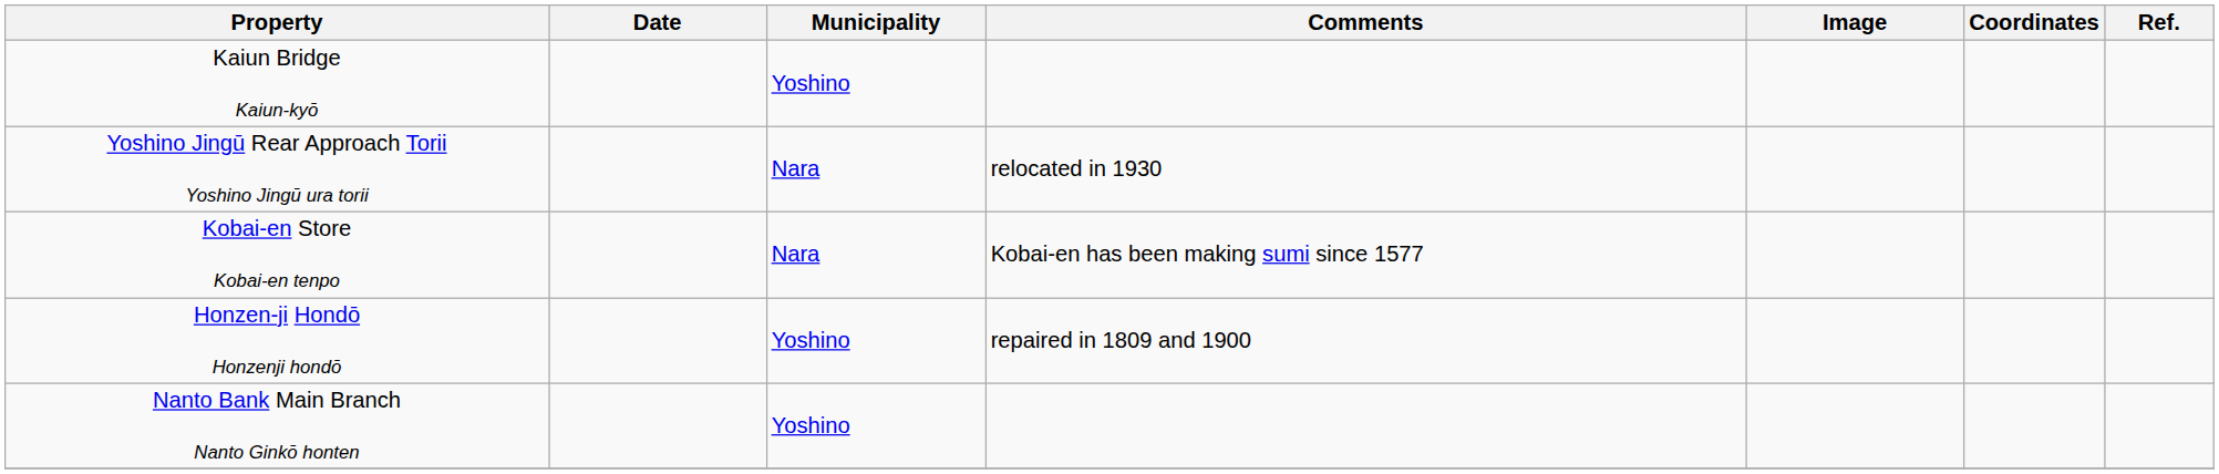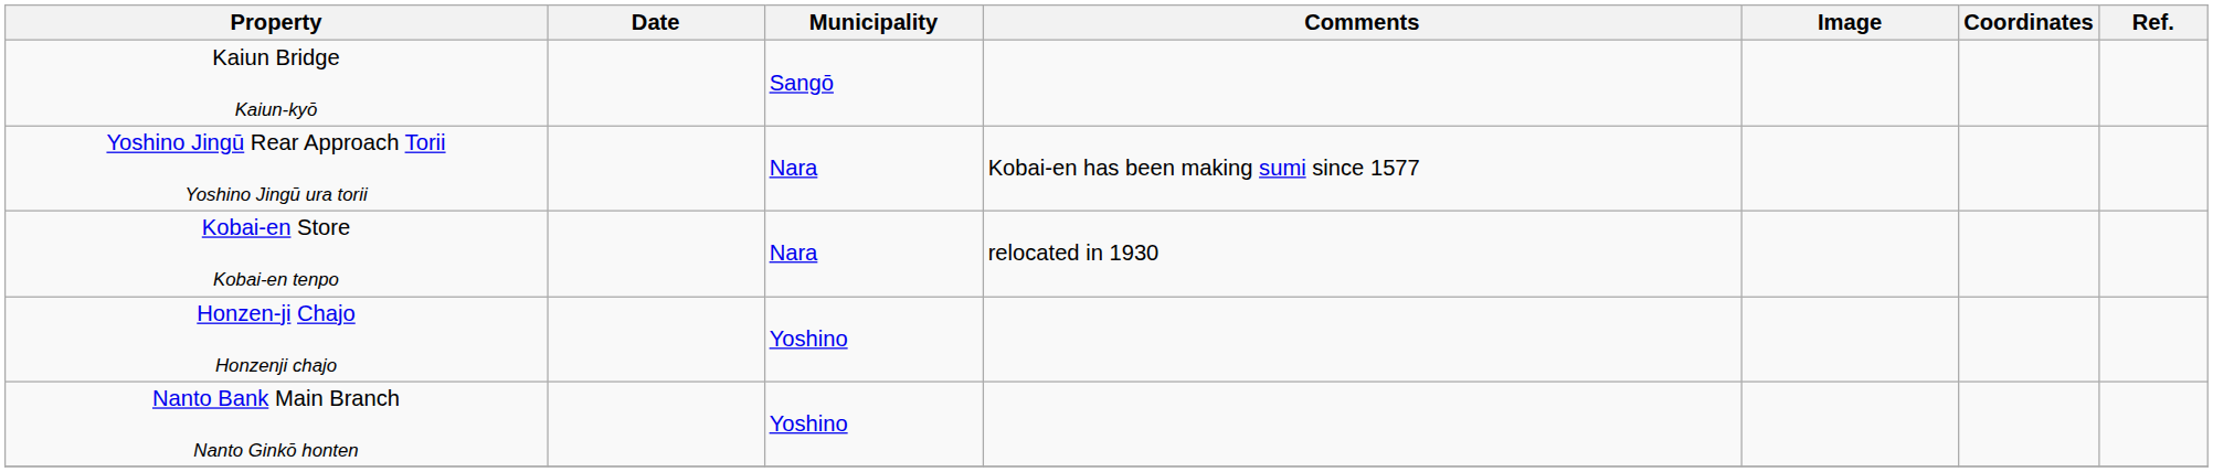Kaiun Bridge Kaiun-kyō | Municipality: Yoshino -> Sangō
Yoshino Jingū Rear Approach Torii Yoshino Jingū ura torii | Comments: relocated in 1930 -> Kobai-en has been making sumi since 1577
Kobai-en Store Kobai-en tenpo | Comments: Kobai-en has been making sumi since 1577 -> relocated in 1930
- row: Honzen-ji Hondō Honzenji hondō | Yoshino | repaired in 1809 and 1900
+ row: Honzen-ji Chajo Honzenji chajo | Yoshino
